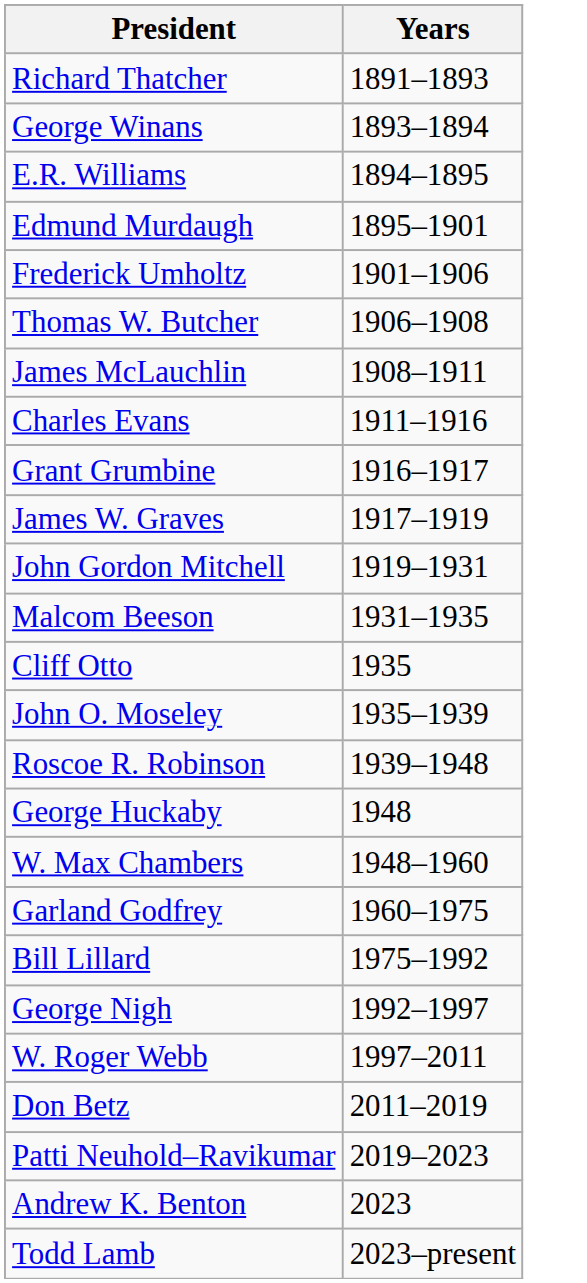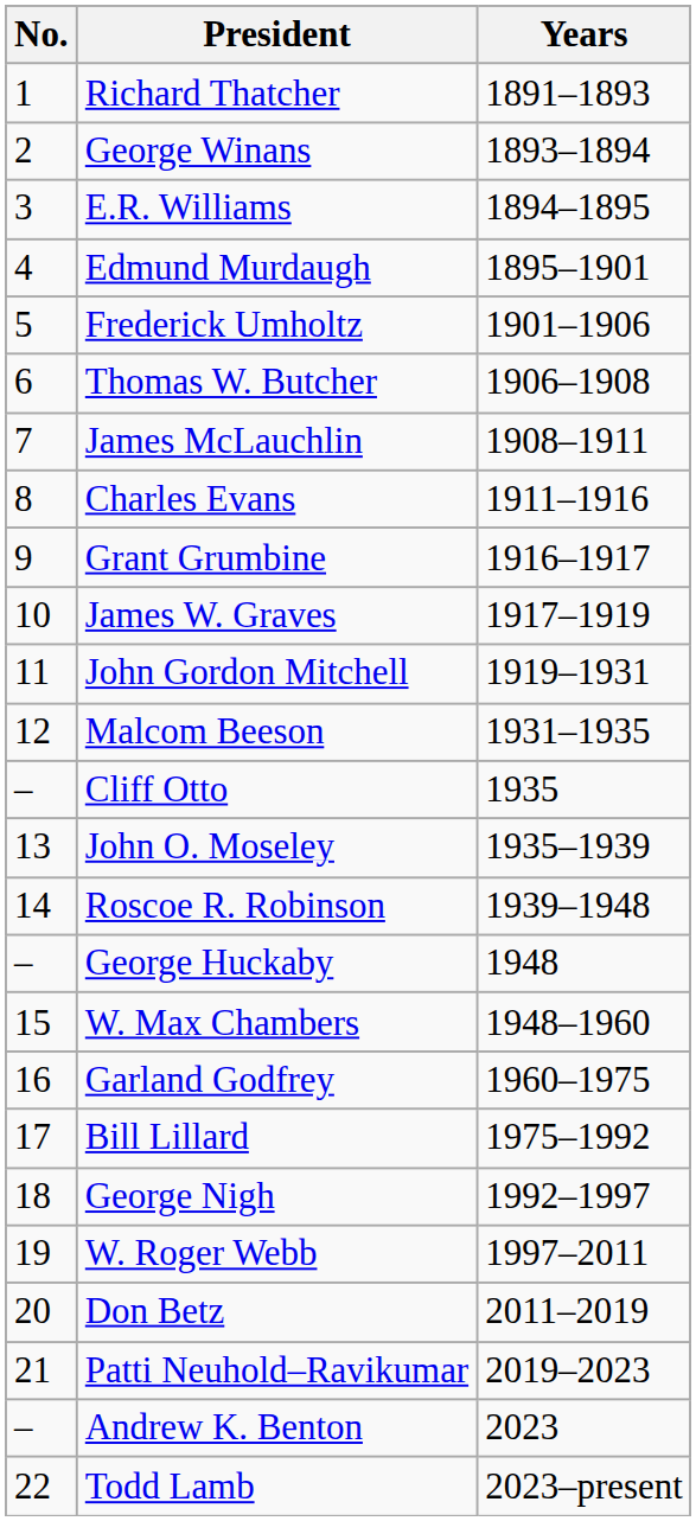+ column: No. | 1 | 2 | 3 | 4 | 5 | 6 | 7 | 8 | 9 | 10 | 11 | 12 | – | 13 | 14 | – | 15 | 16 | 17 | 18 | 19 | 20 | 21 | – | 22
